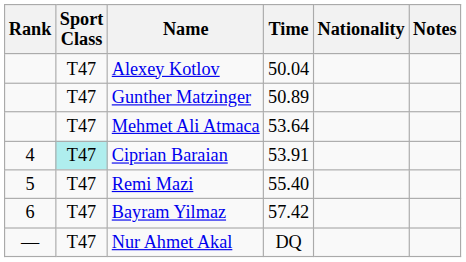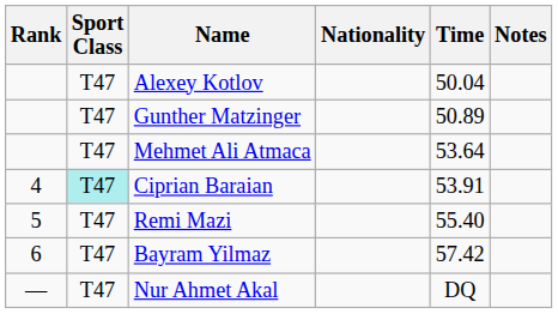columns swapped: Nationality <-> Time
